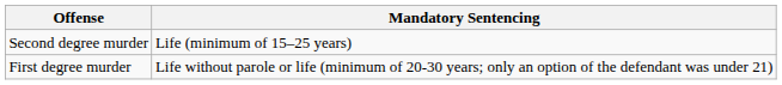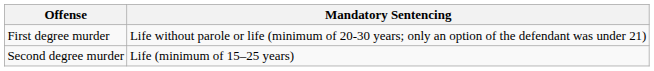rows swapped: Second degree murder <-> First degree murder
